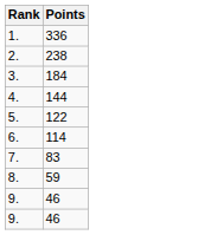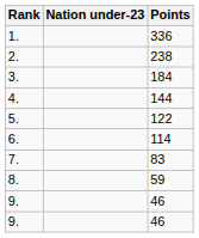+ column: Nation under-23
